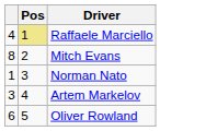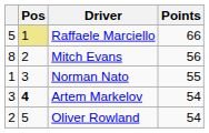+ column: Points | 66 | 56 | 55 | 54 | 54
Raffaele Marciello | column 1: 4 -> 5
Artem Markelov | Pos: normal -> bold
Oliver Rowland | column 1: 6 -> 2
